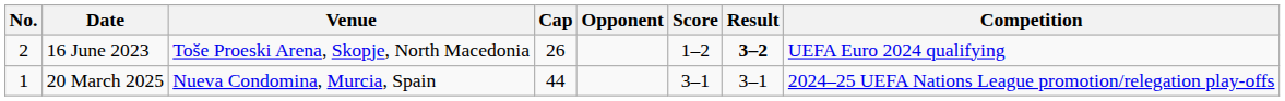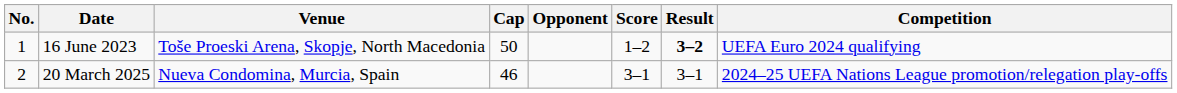16 June 2023 | No.: 2 -> 1
16 June 2023 | Cap: 26 -> 50
20 March 2025 | No.: 1 -> 2
20 March 2025 | Cap: 44 -> 46
